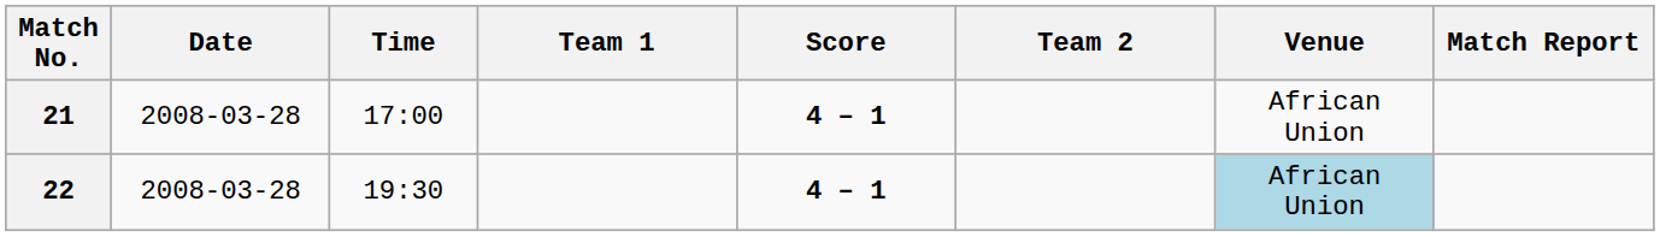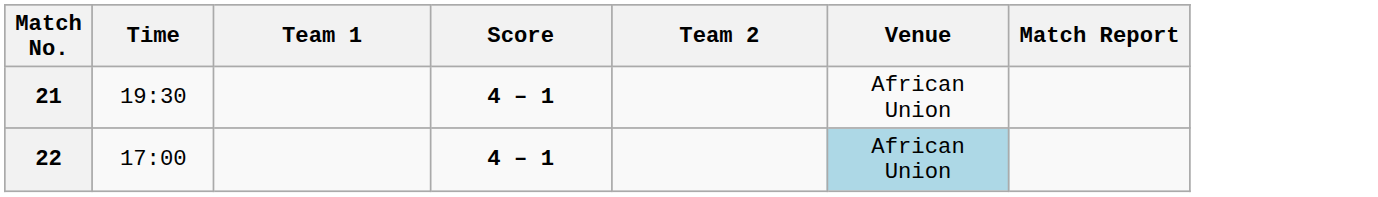- column: Date | 2008-03-28 | 2008-03-28
21 | Time: 17:00 -> 19:30
22 | Time: 19:30 -> 17:00
